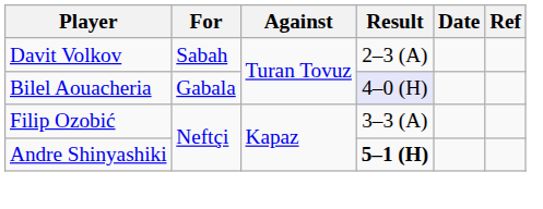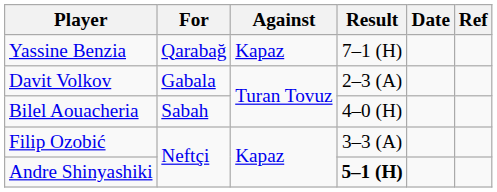+ row: Yassine Benzia | Qarabağ | Kapaz | 7–1 (H)
Davit Volkov | For: Sabah -> Gabala
Bilel Aouacheria | For: Gabala -> Sabah
Bilel Aouacheria | Result: lavender background -> no background
